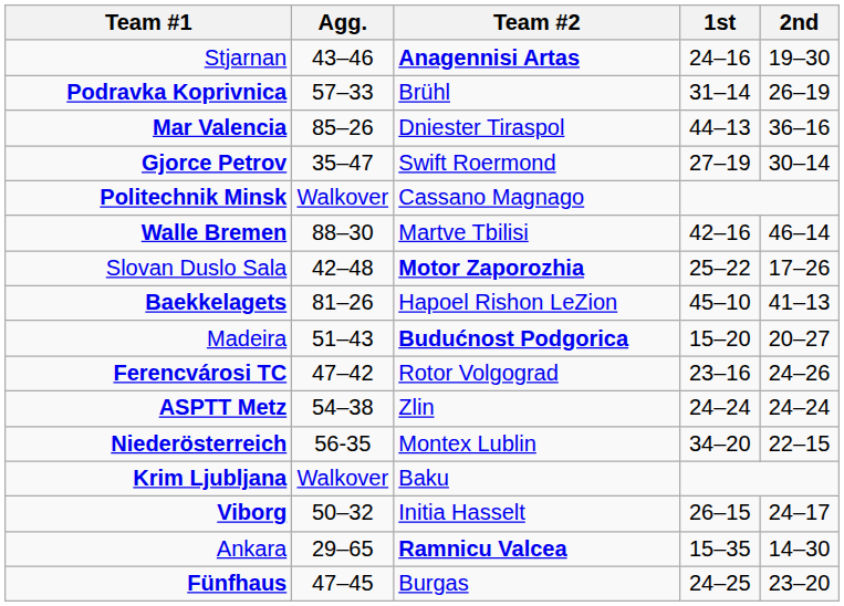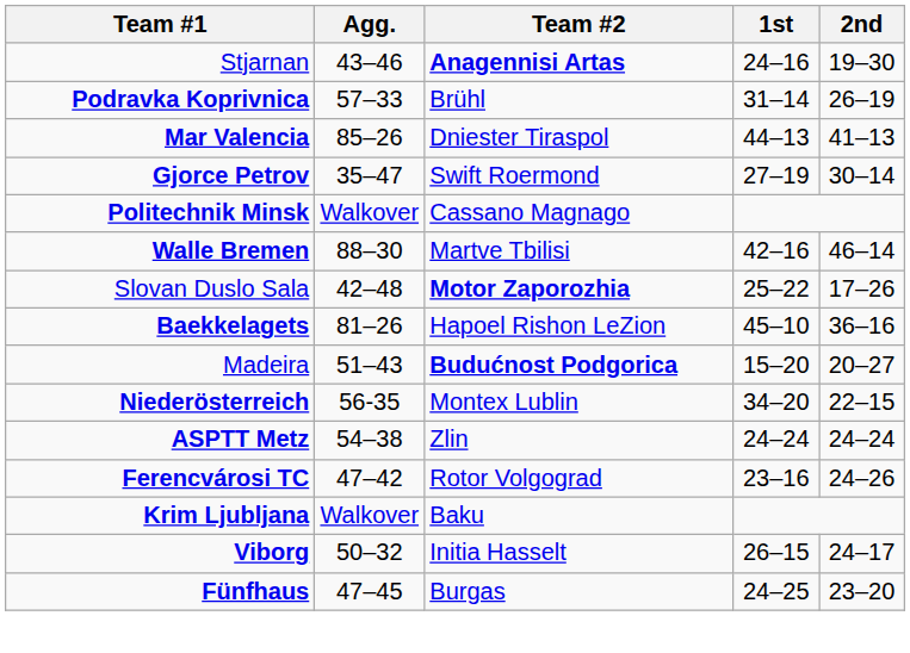Mar Valencia | 2nd: 36–16 -> 41–13
Baekkelagets | 2nd: 41–13 -> 36–16
rows swapped: Niederösterreich <-> Ferencvárosi TC
- row: Ankara | 29–65 | Ramnicu Valcea | 15–35 | 14–30
